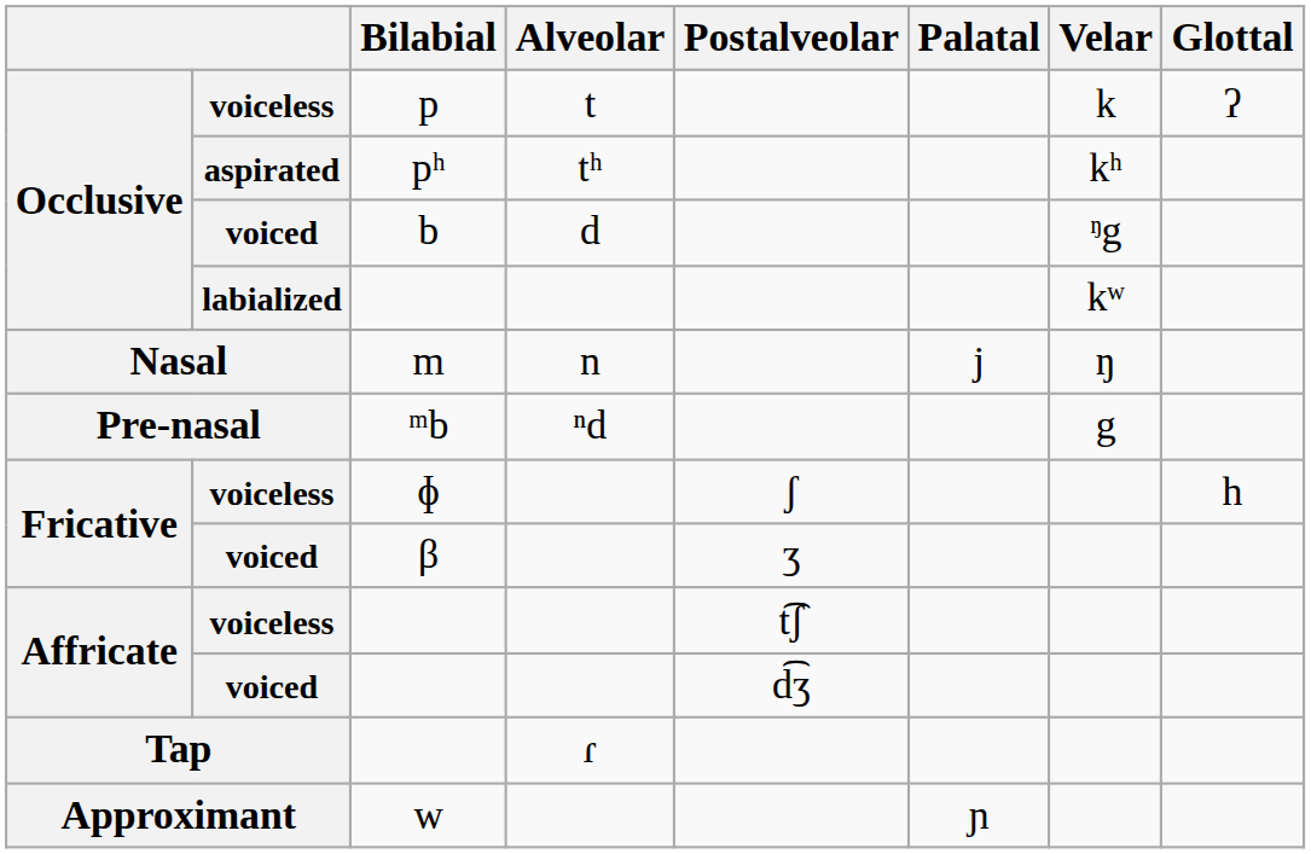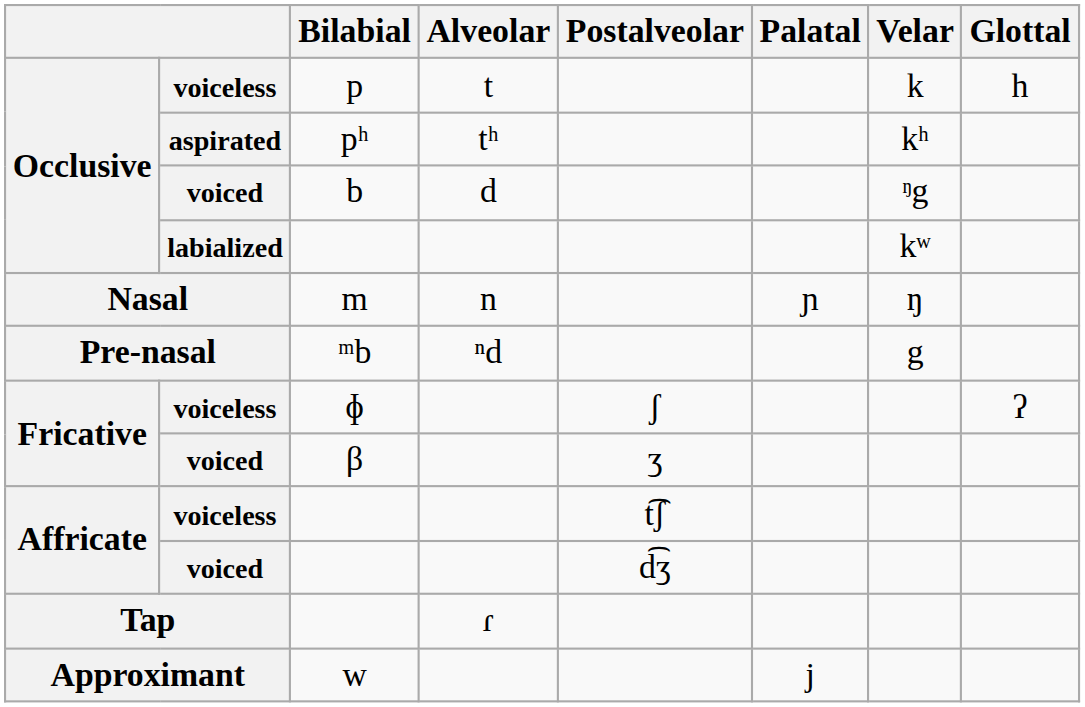p | Glottal: ʔ -> h
m | Palatal: j -> ɲ
ɸ | Glottal: h -> ʔ
w | Palatal: ɲ -> j
